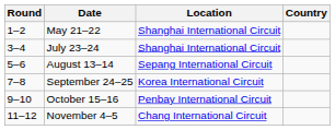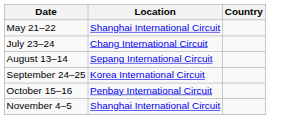- column: Round | 1–2 | 3–4 | 5–6 | 7–8 | 9–10 | 11–12
July 23–24 | Location: Shanghai International Circuit -> Chang International Circuit
November 4–5 | Location: Chang International Circuit -> Shanghai International Circuit
